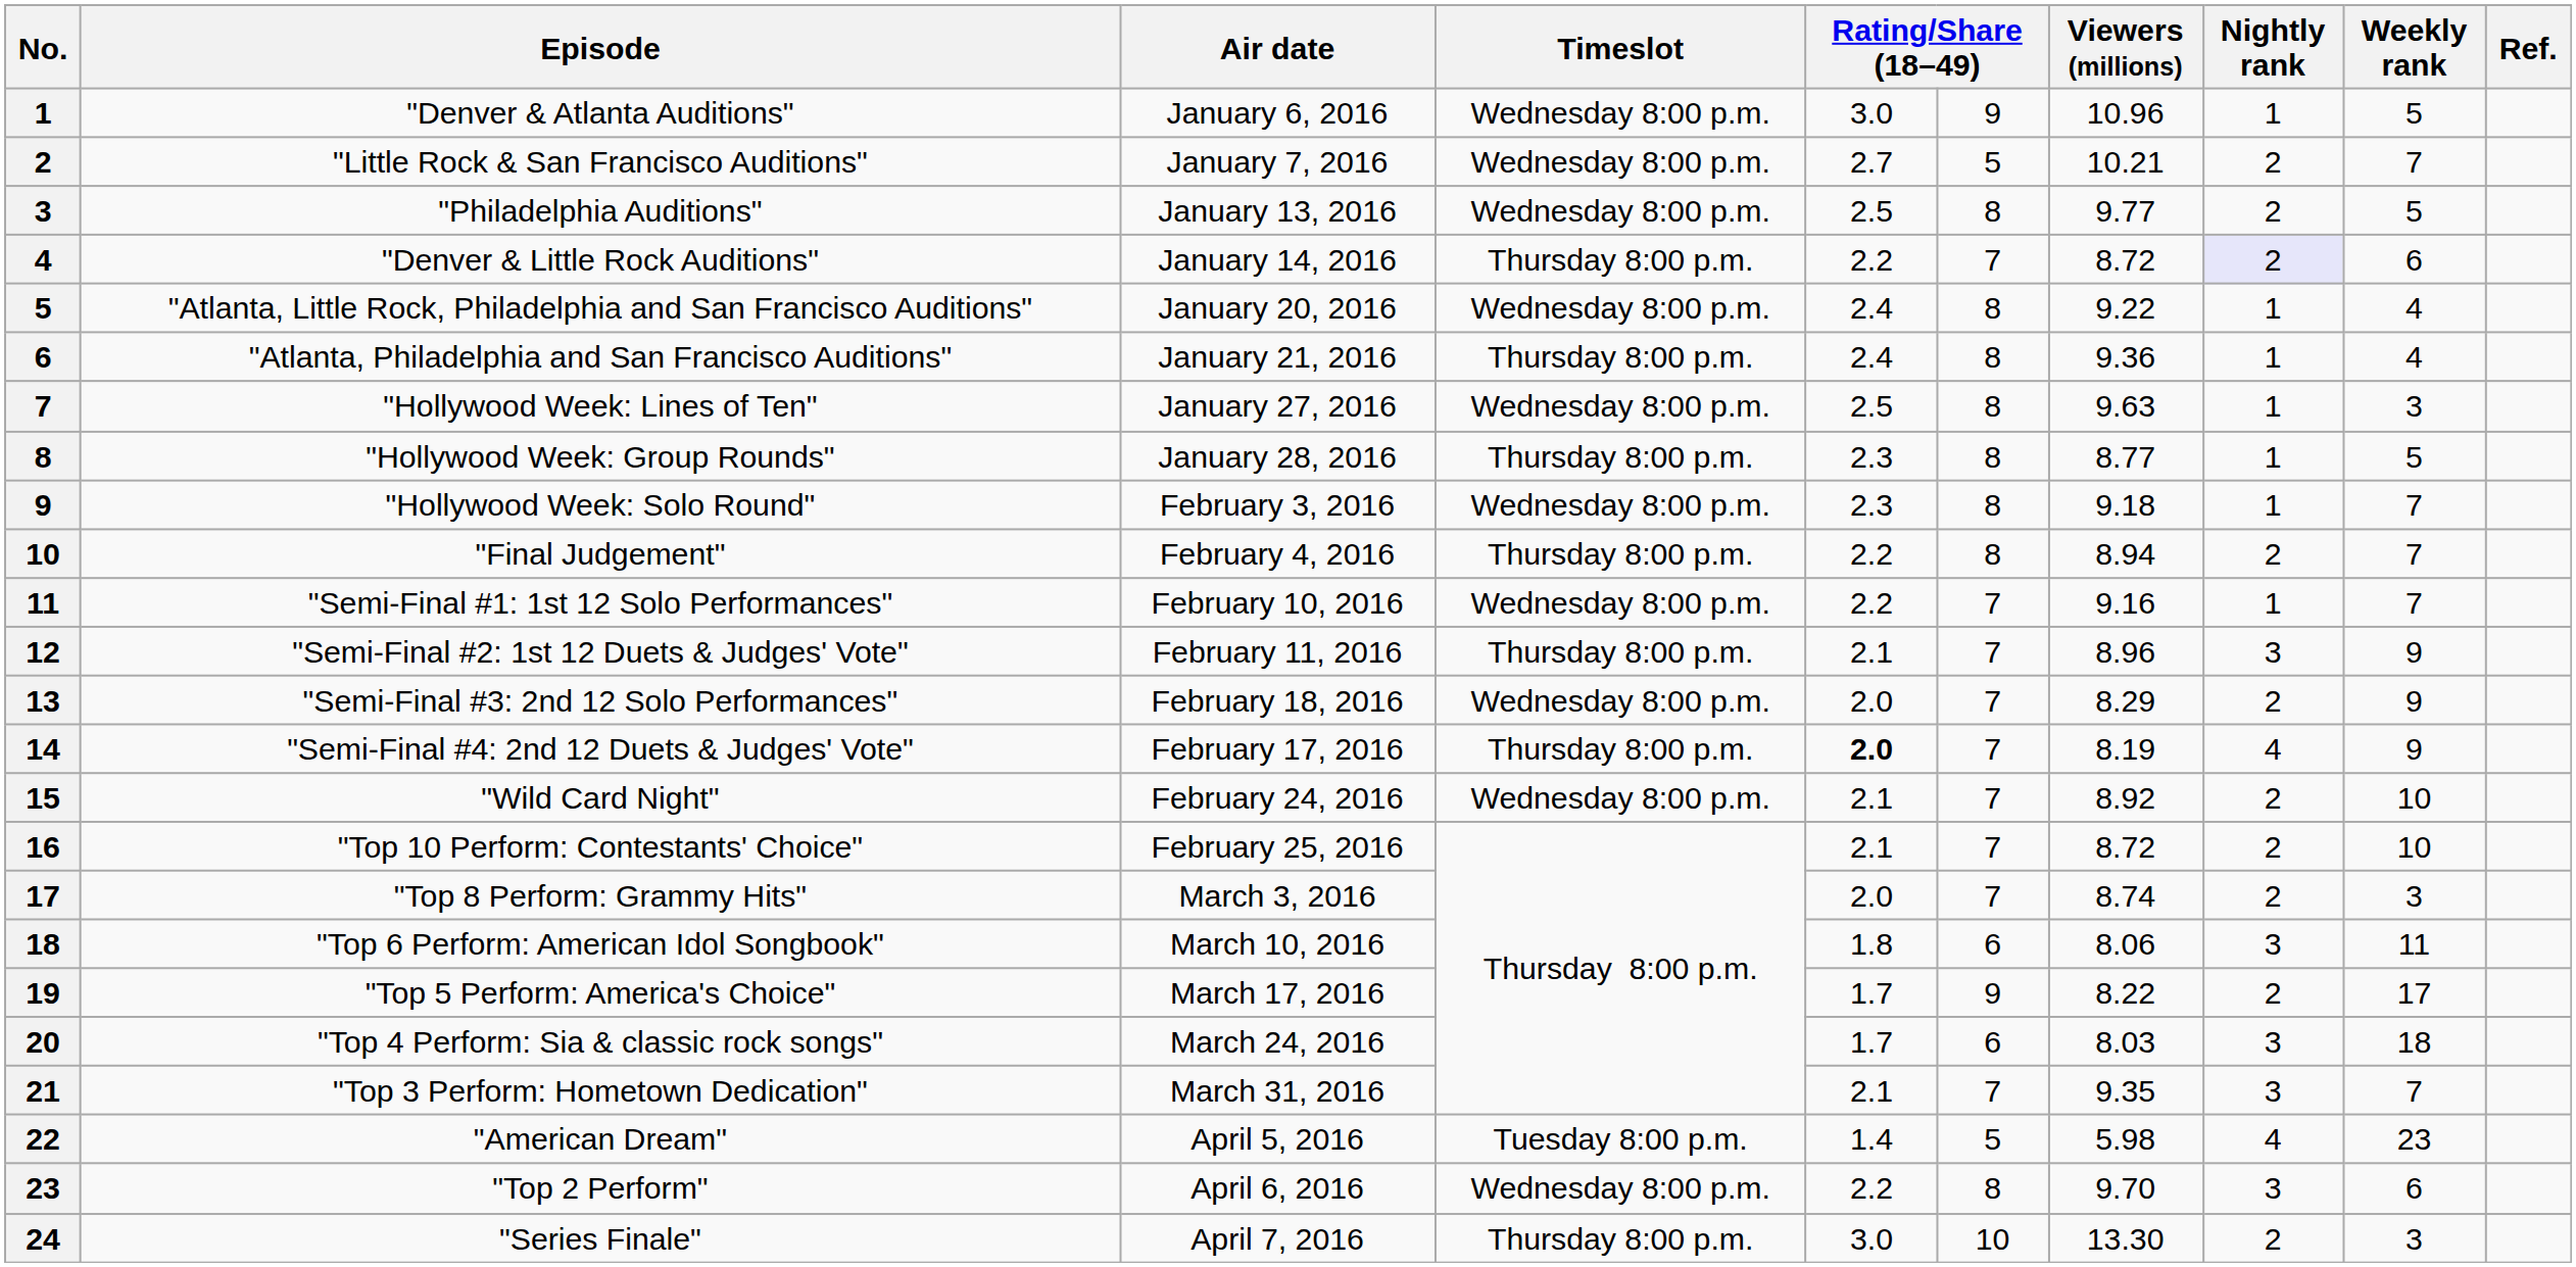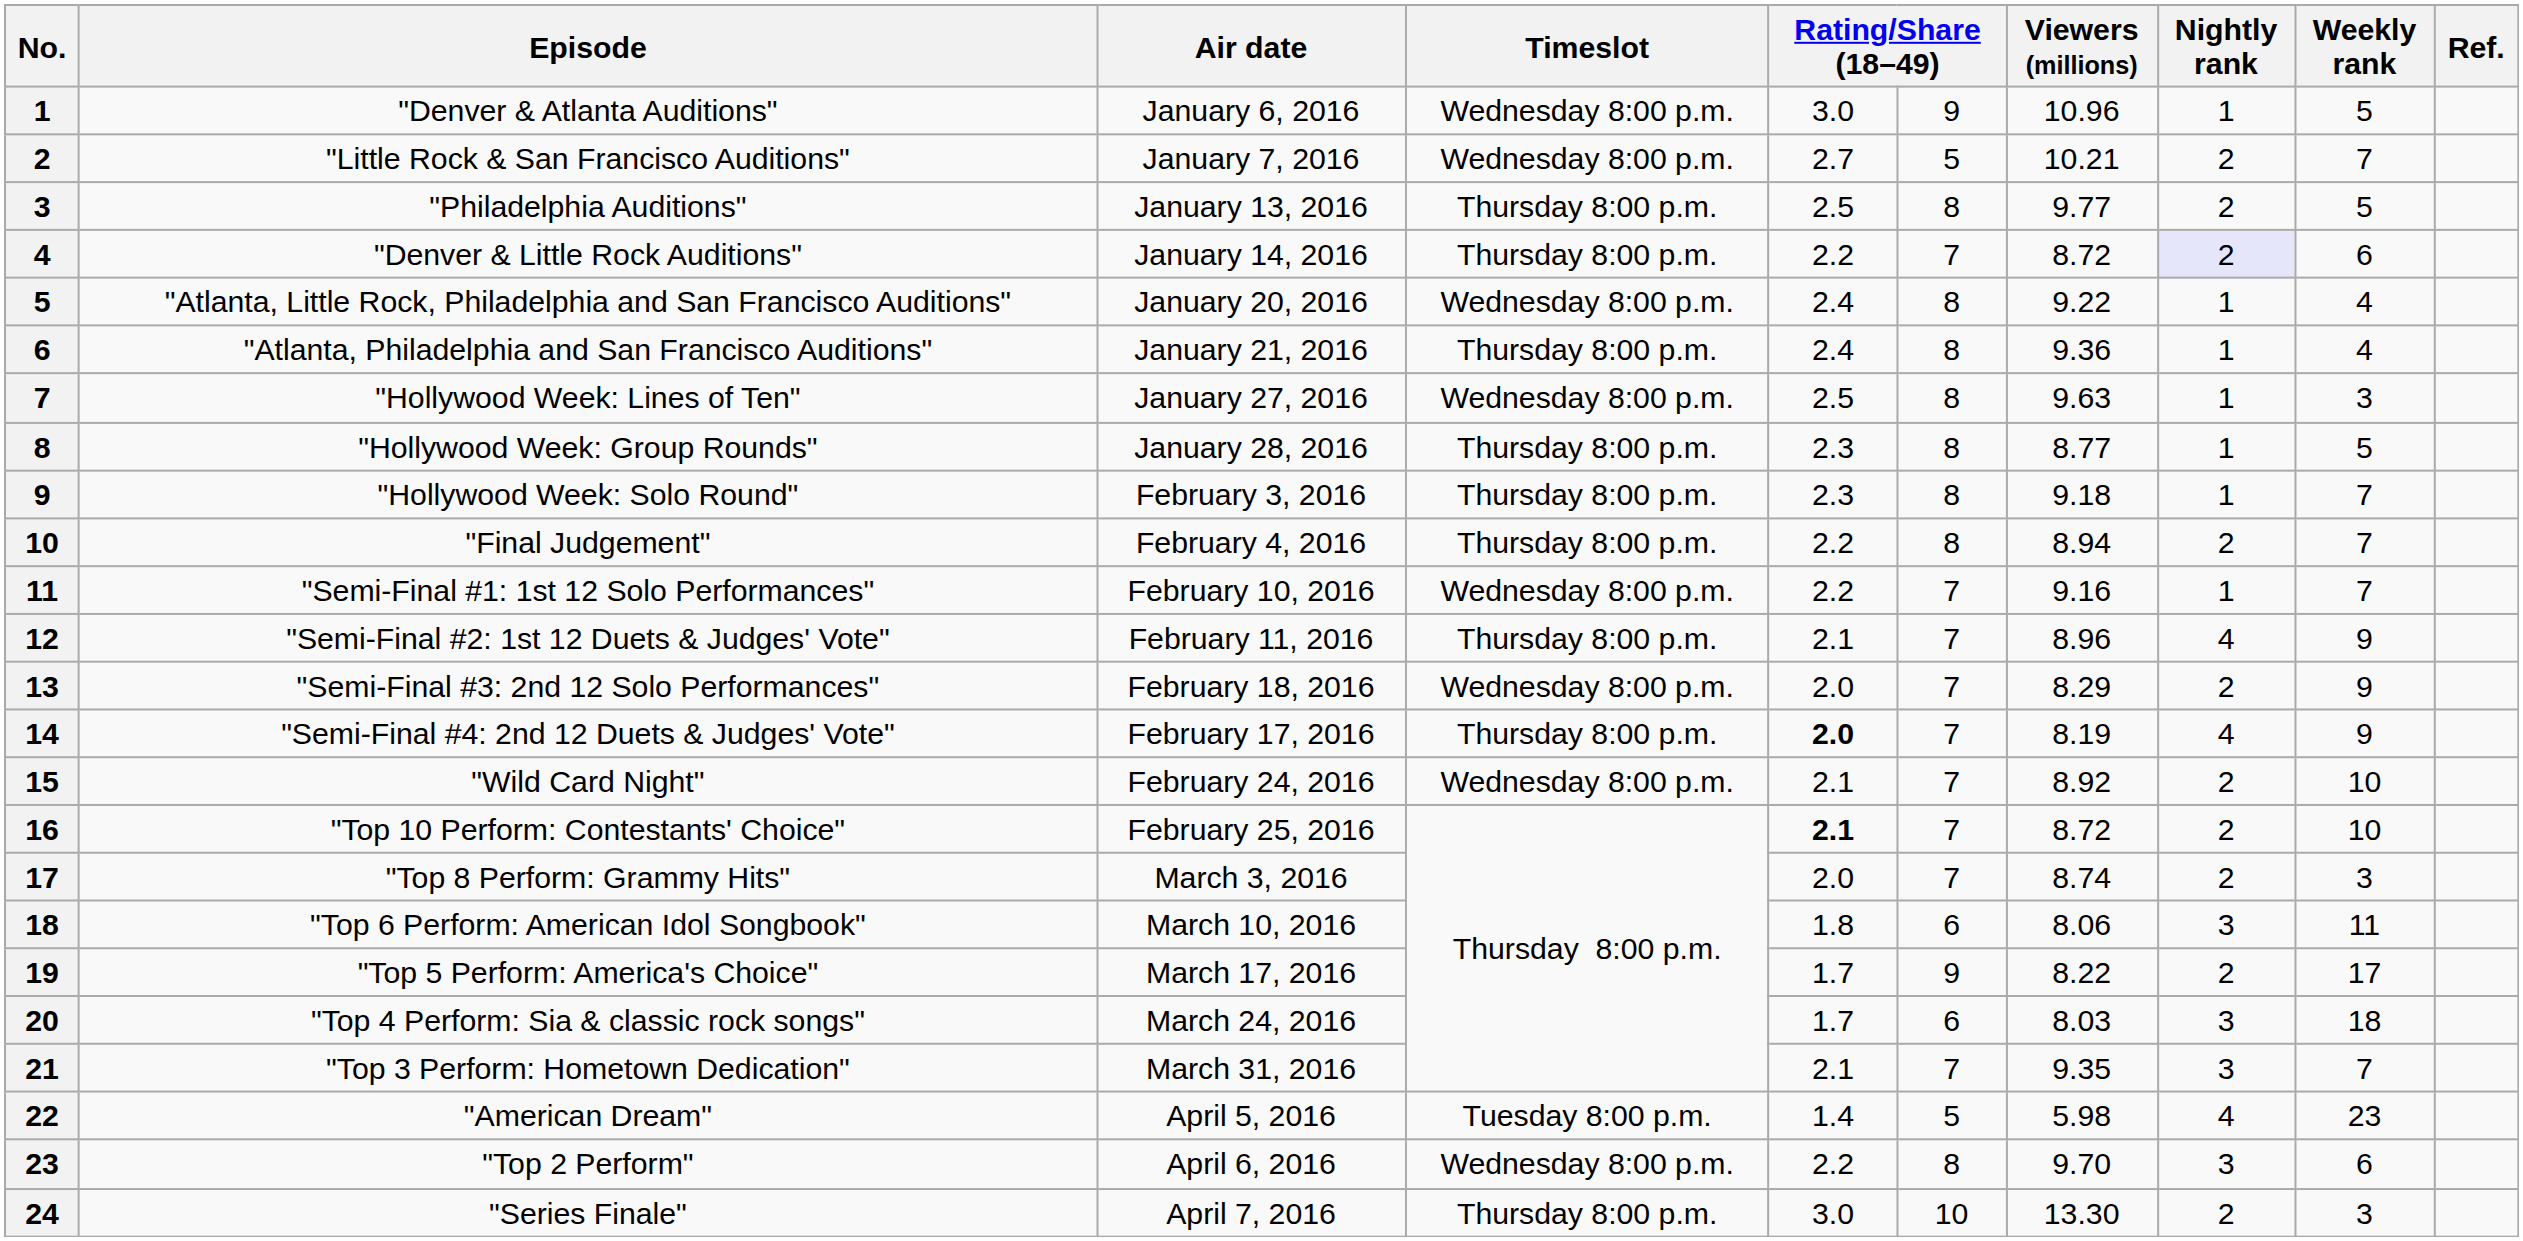"Philadelphia Auditions" | Timeslot: Wednesday 8:00 p.m. -> Thursday 8:00 p.m.
"Hollywood Week: Solo Round" | Timeslot: Wednesday 8:00 p.m. -> Thursday 8:00 p.m.
"Semi-Final #2: 1st 12 Duets & Judges' Vote" | Nightly rank: 3 -> 4
"Top 10 Perform: Contestants' Choice" | column 5: normal -> bold
